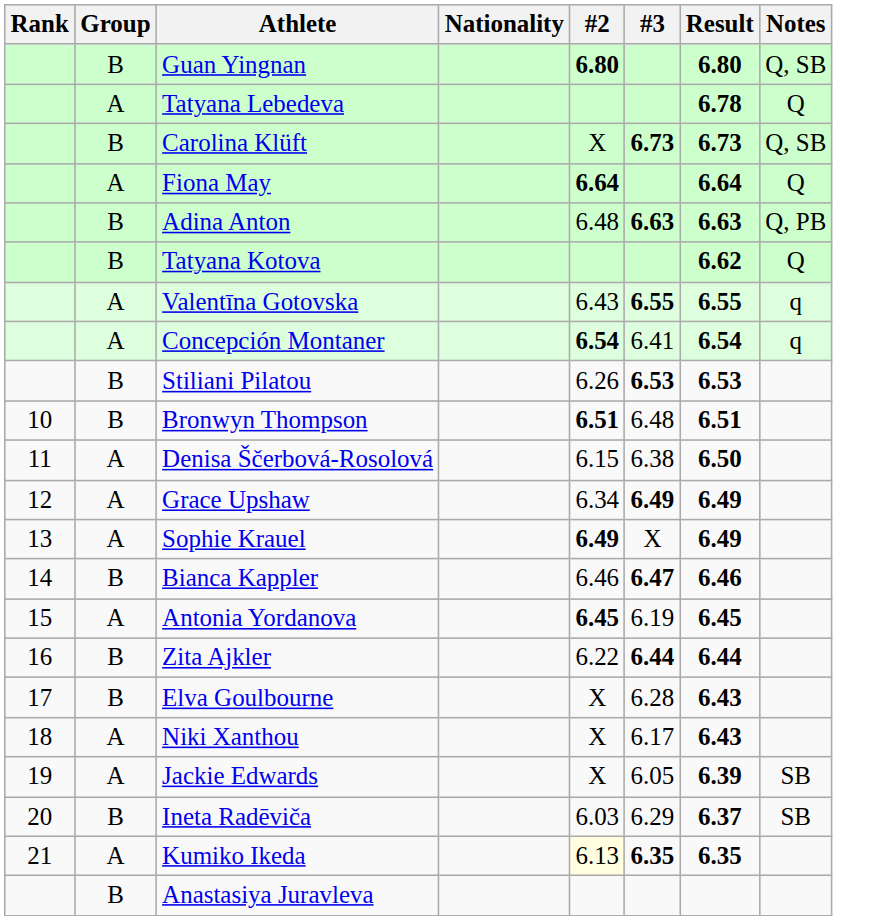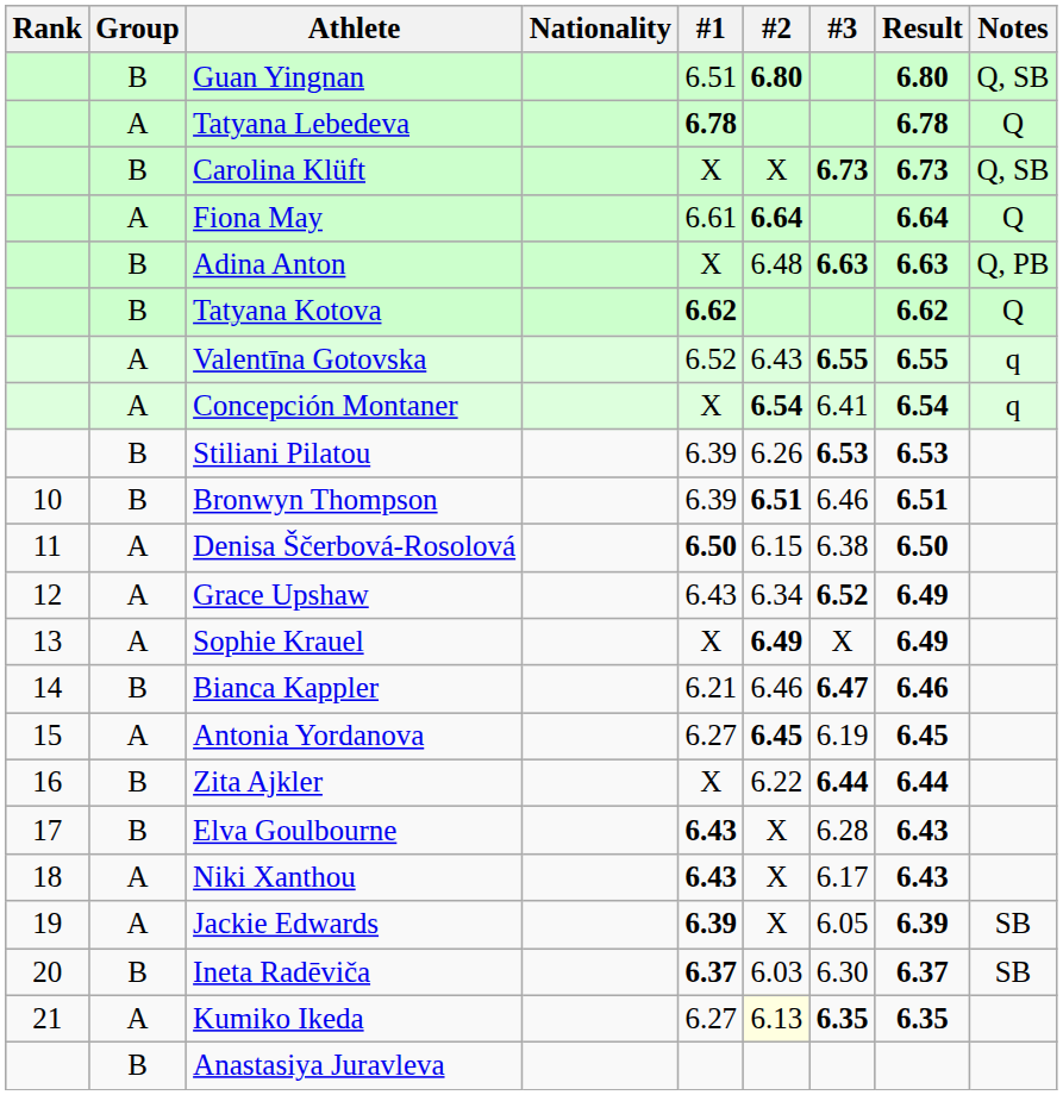+ column: #1 | 6.51 | 6.78 | X | 6.61 | X | 6.62 | 6.52 | X | 6.39 | 6.39 | 6.50 | 6.43 | X | 6.21 | 6.27 | X | 6.43 | 6.43 | 6.39 | 6.37 | 6.27
Bronwyn Thompson | #3: 6.48 -> 6.46
Grace Upshaw | #3: 6.49 -> 6.52
Ineta Radēviča | #3: 6.29 -> 6.30
